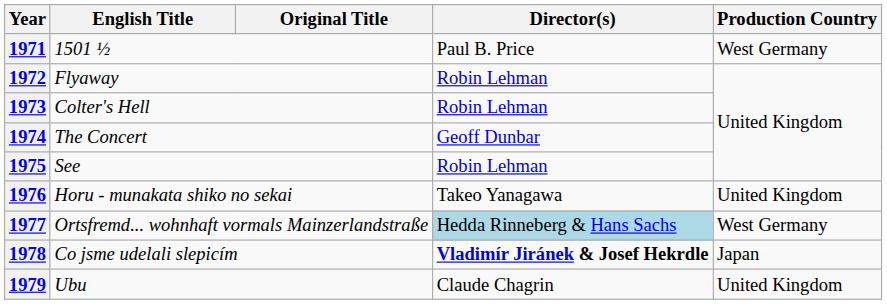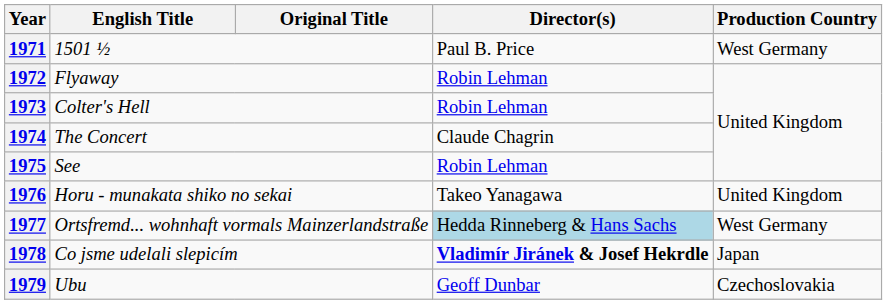1974 | Director(s): Geoff Dunbar -> Claude Chagrin
1979 | Director(s): Claude Chagrin -> Geoff Dunbar
1979 | Production Country: United Kingdom -> Czechoslovakia
